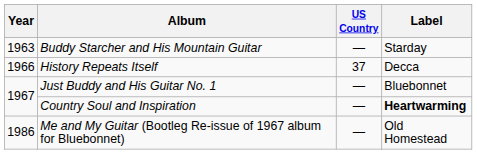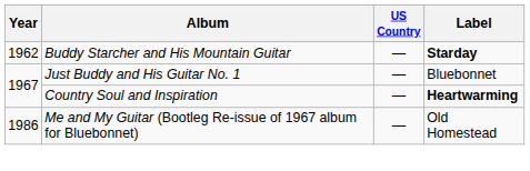Buddy Starcher and His Mountain Guitar | Year: 1963 -> 1962
Buddy Starcher and His Mountain Guitar | Label: normal -> bold
- row: 1966 | History Repeats Itself | 37 | Decca
